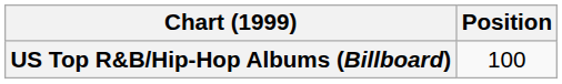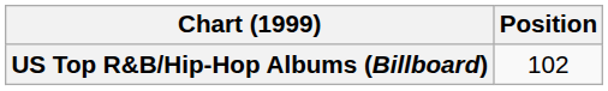US Top R&B/Hip-Hop Albums (Billboard) | Position: 100 -> 102
